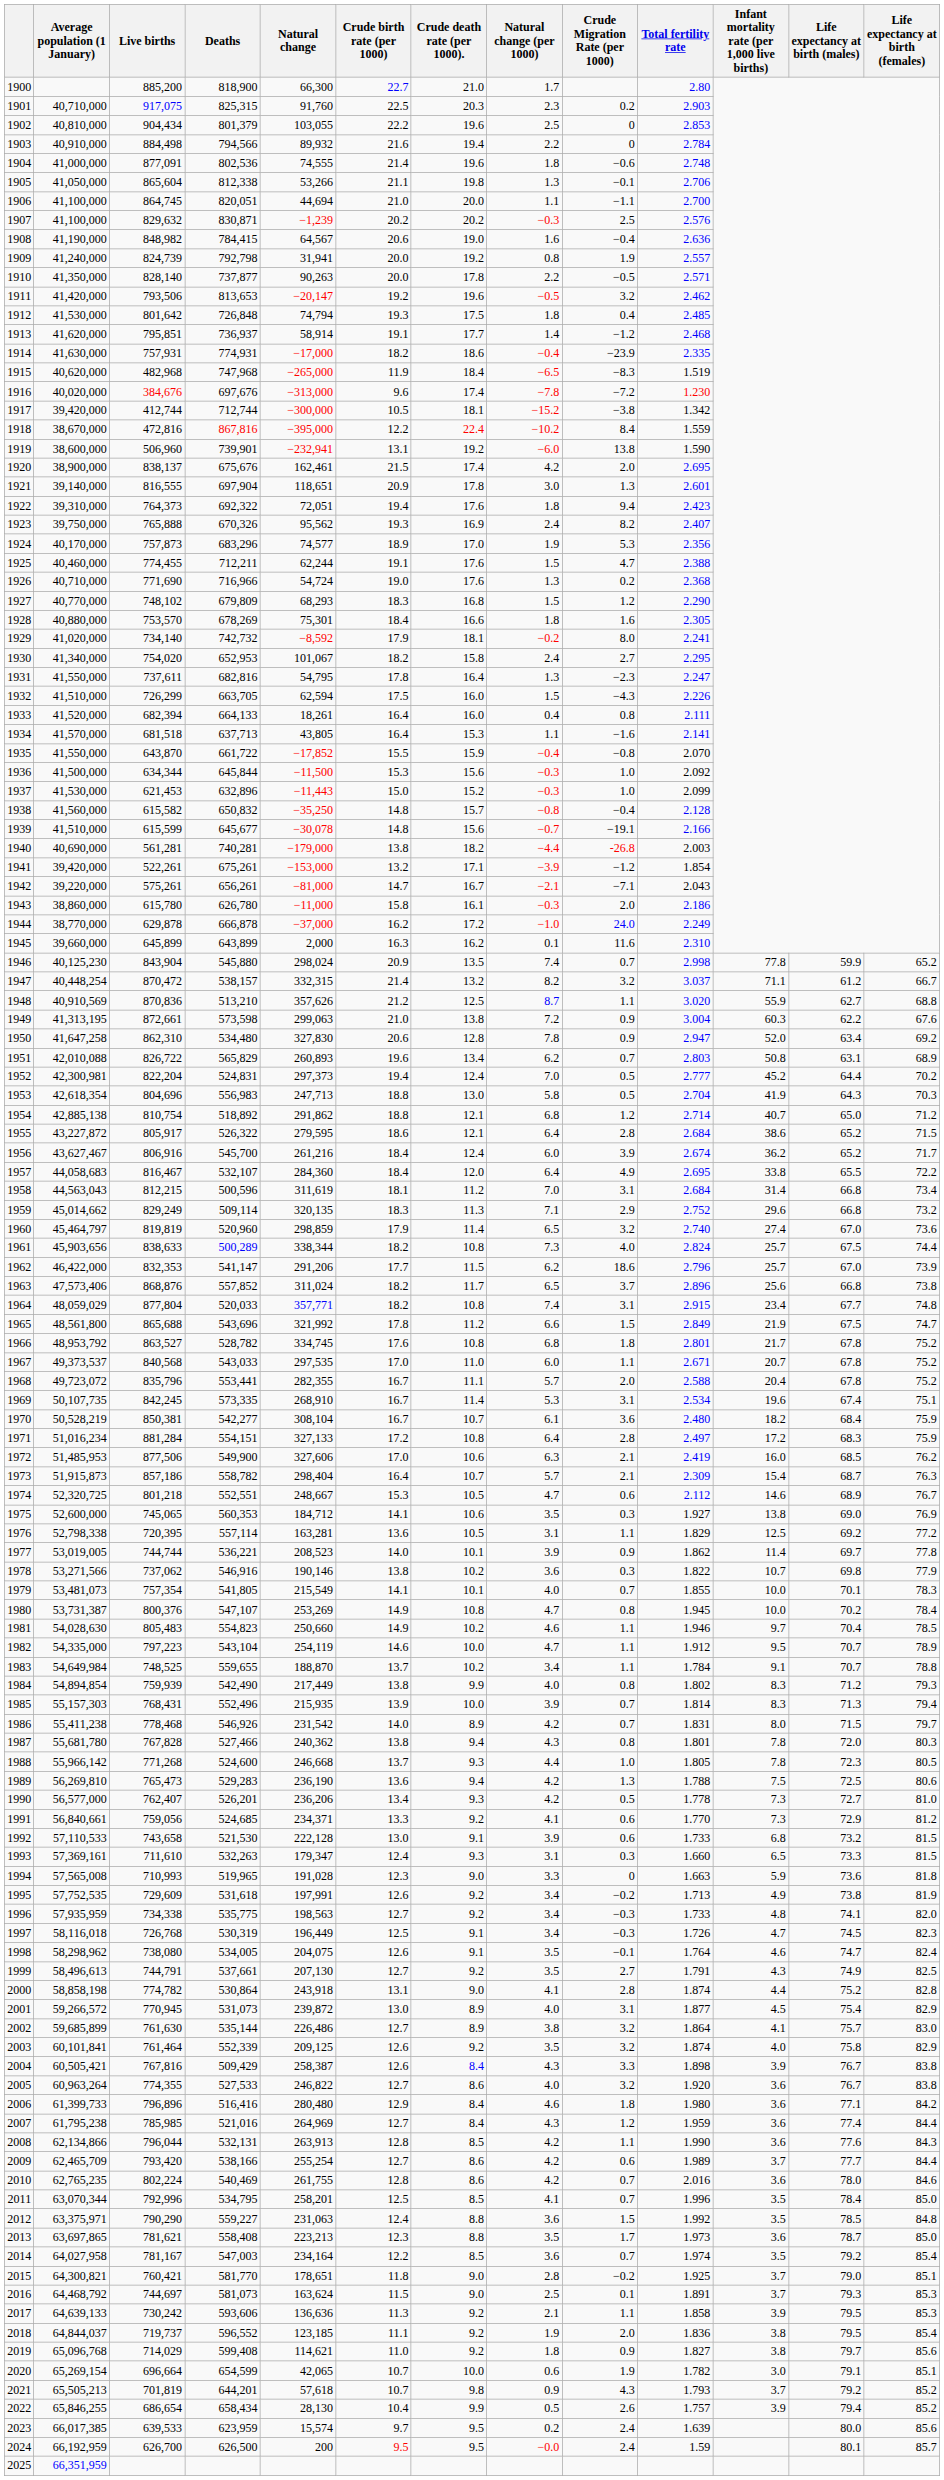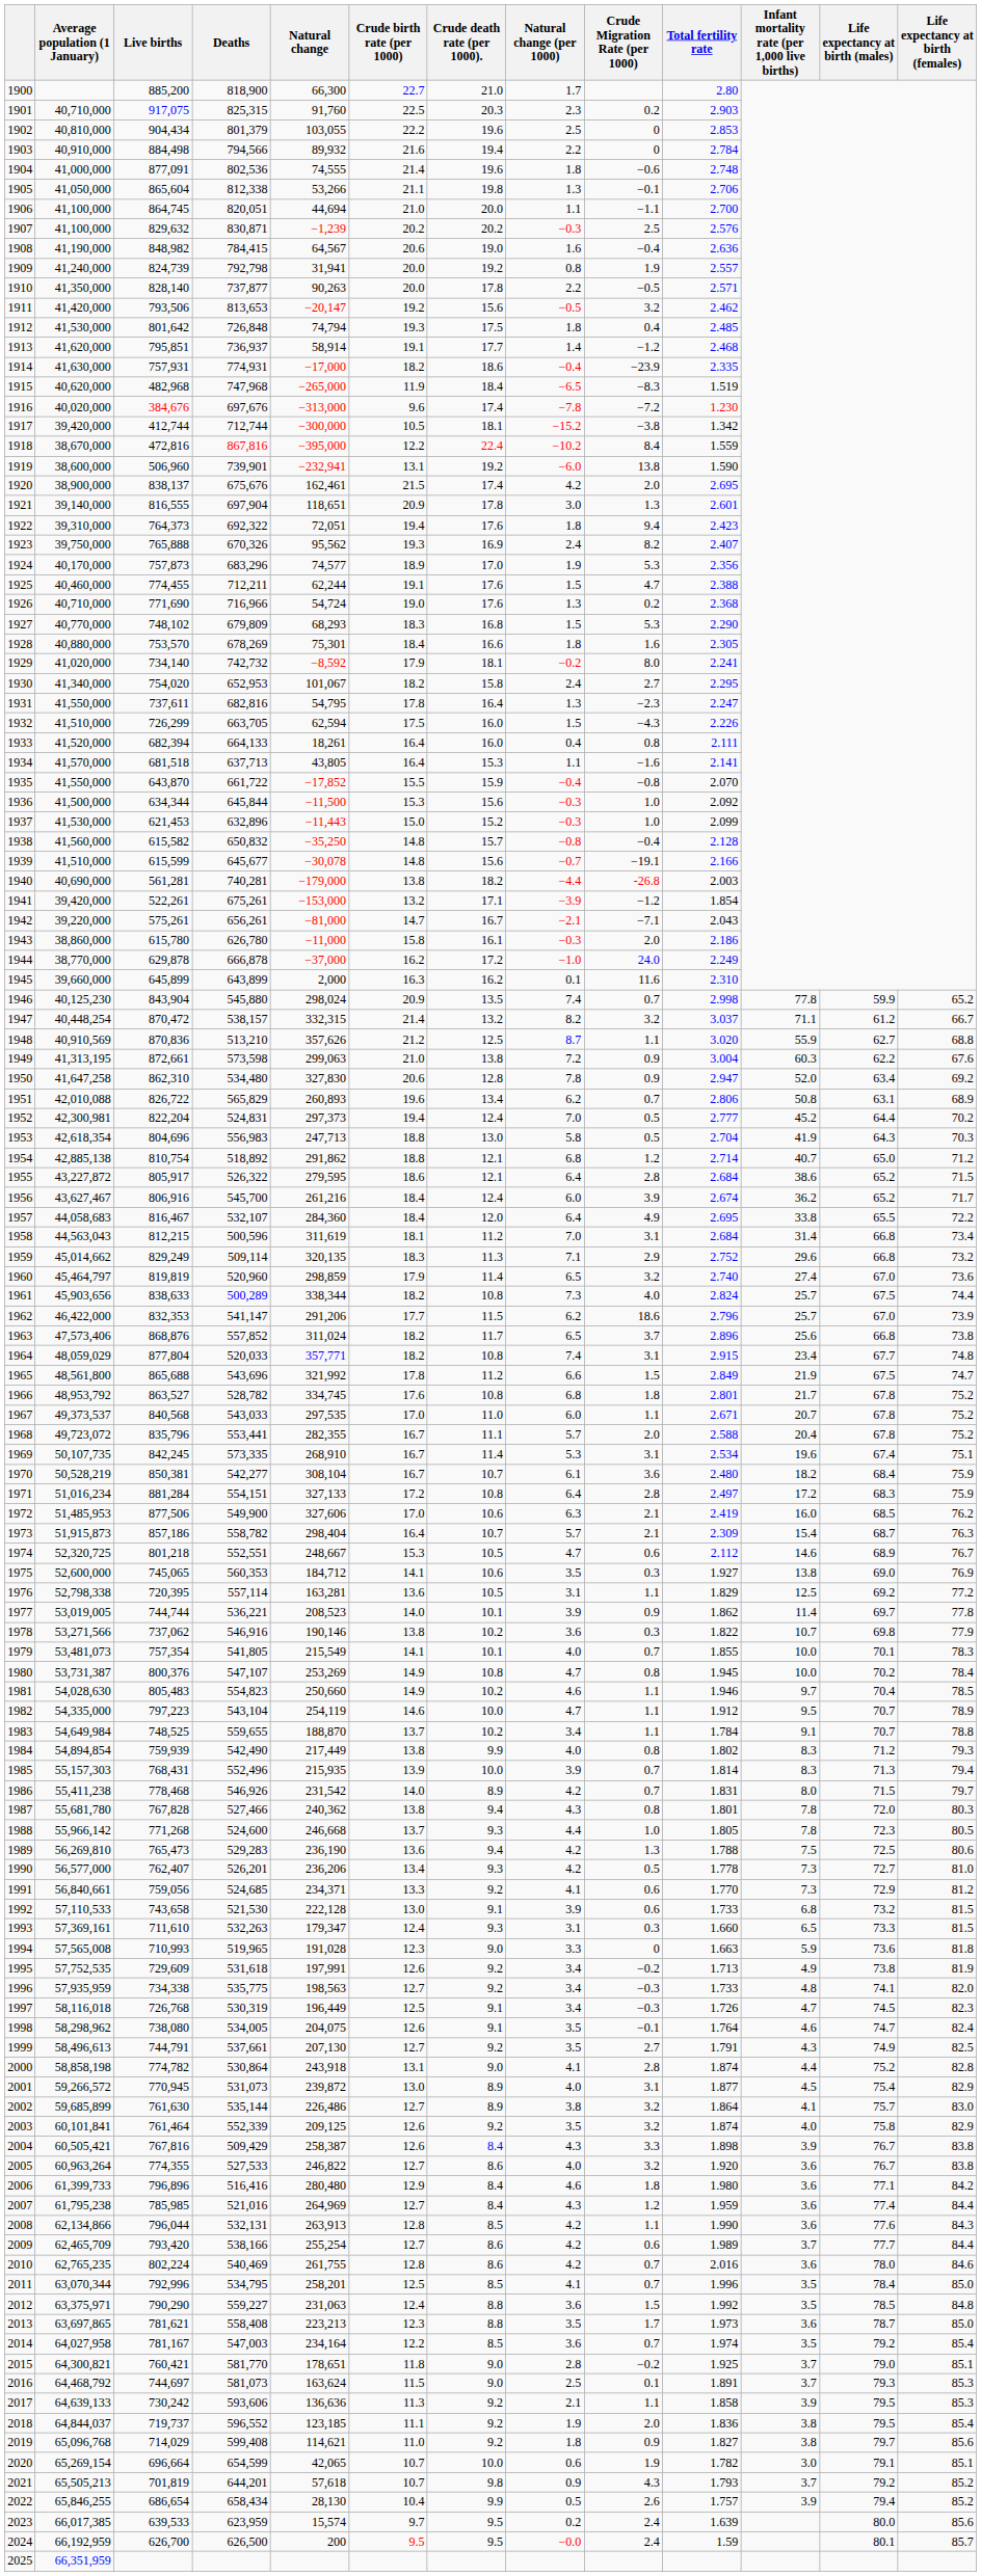1911 | Crude death rate (per 1000).: 19.6 -> 15.6
1927 | Crude Migration Rate (per 1000): 1.2 -> 5.3
1951 | Total fertility rate: 2.803 -> 2.806
